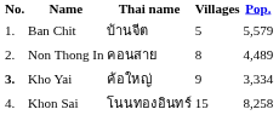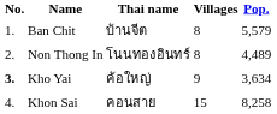Ban Chit | Villages: 5 -> 8
Non Thong In | Thai name: คอนสาย -> โนนทองอินทร์
Kho Yai | Pop.: 3,334 -> 3,634
Khon Sai | Thai name: โนนทองอินทร์ -> คอนสาย
